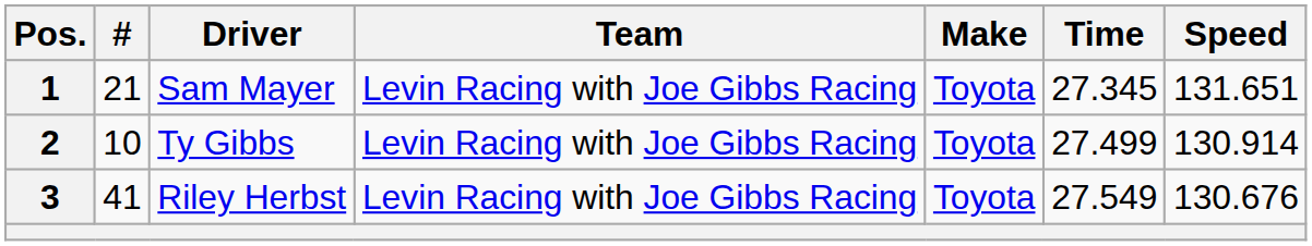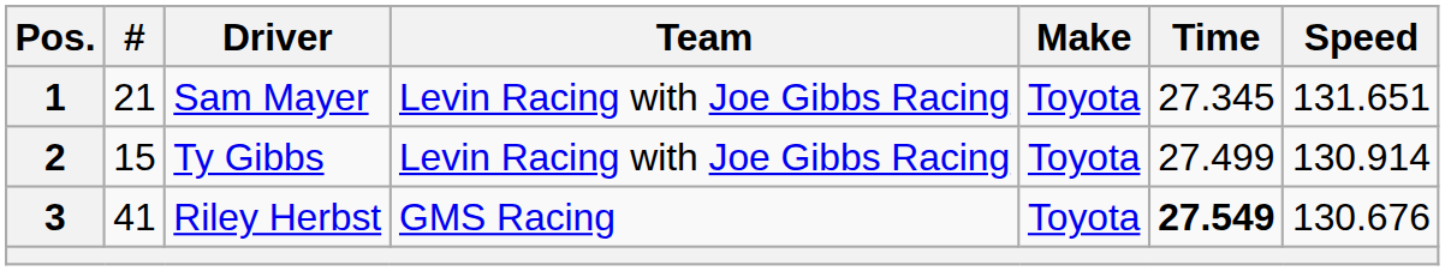2 | #: 10 -> 15
3 | Team: Levin Racing with Joe Gibbs Racing -> GMS Racing
3 | Time: normal -> bold
